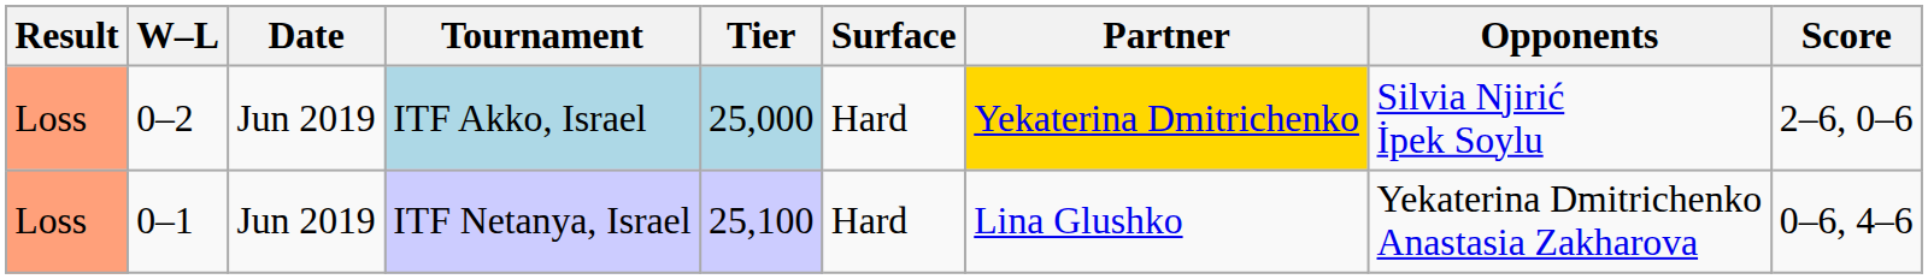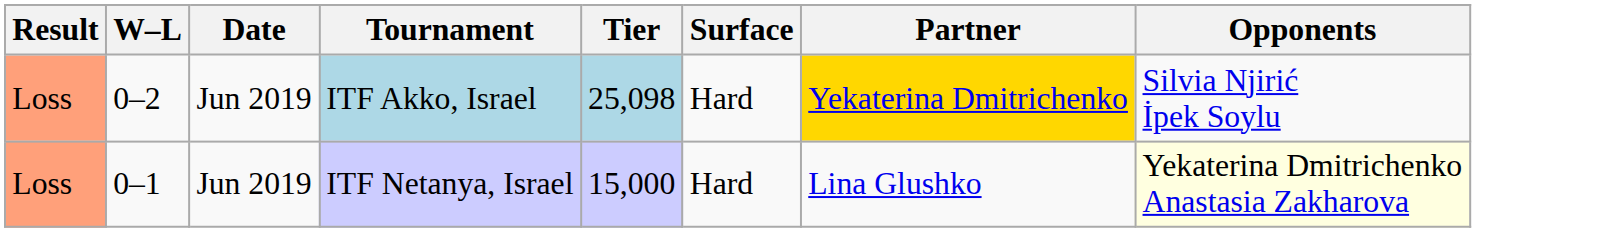- column: Score | 2–6, 0–6 | 0–6, 4–6
ITF Akko, Israel | Tier: 25,000 -> 25,098
ITF Netanya, Israel | Tier: 25,100 -> 15,000
ITF Netanya, Israel | Opponents: no background -> lightyellow background
